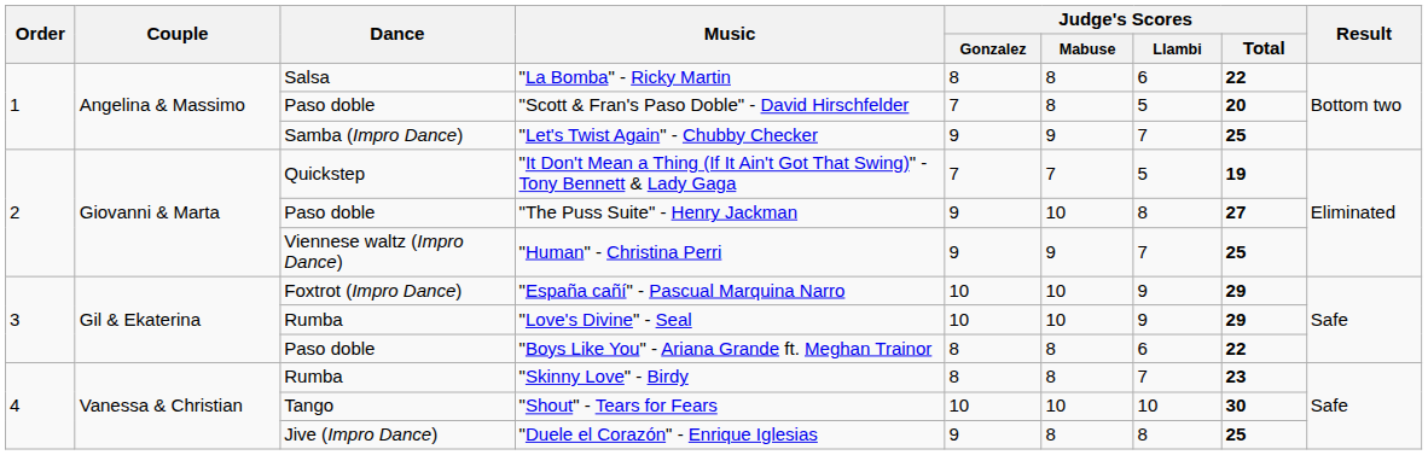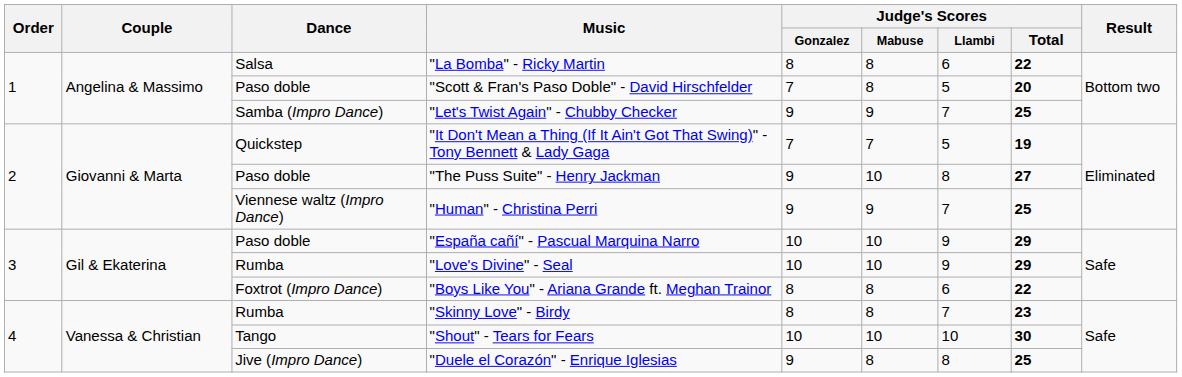"España cañí" - Pascual Marquina Narro | Dance: Foxtrot (Impro Dance) -> Paso doble
"Boys Like You" - Ariana Grande ft. Meghan Trainor | Dance: Paso doble -> Foxtrot (Impro Dance)
